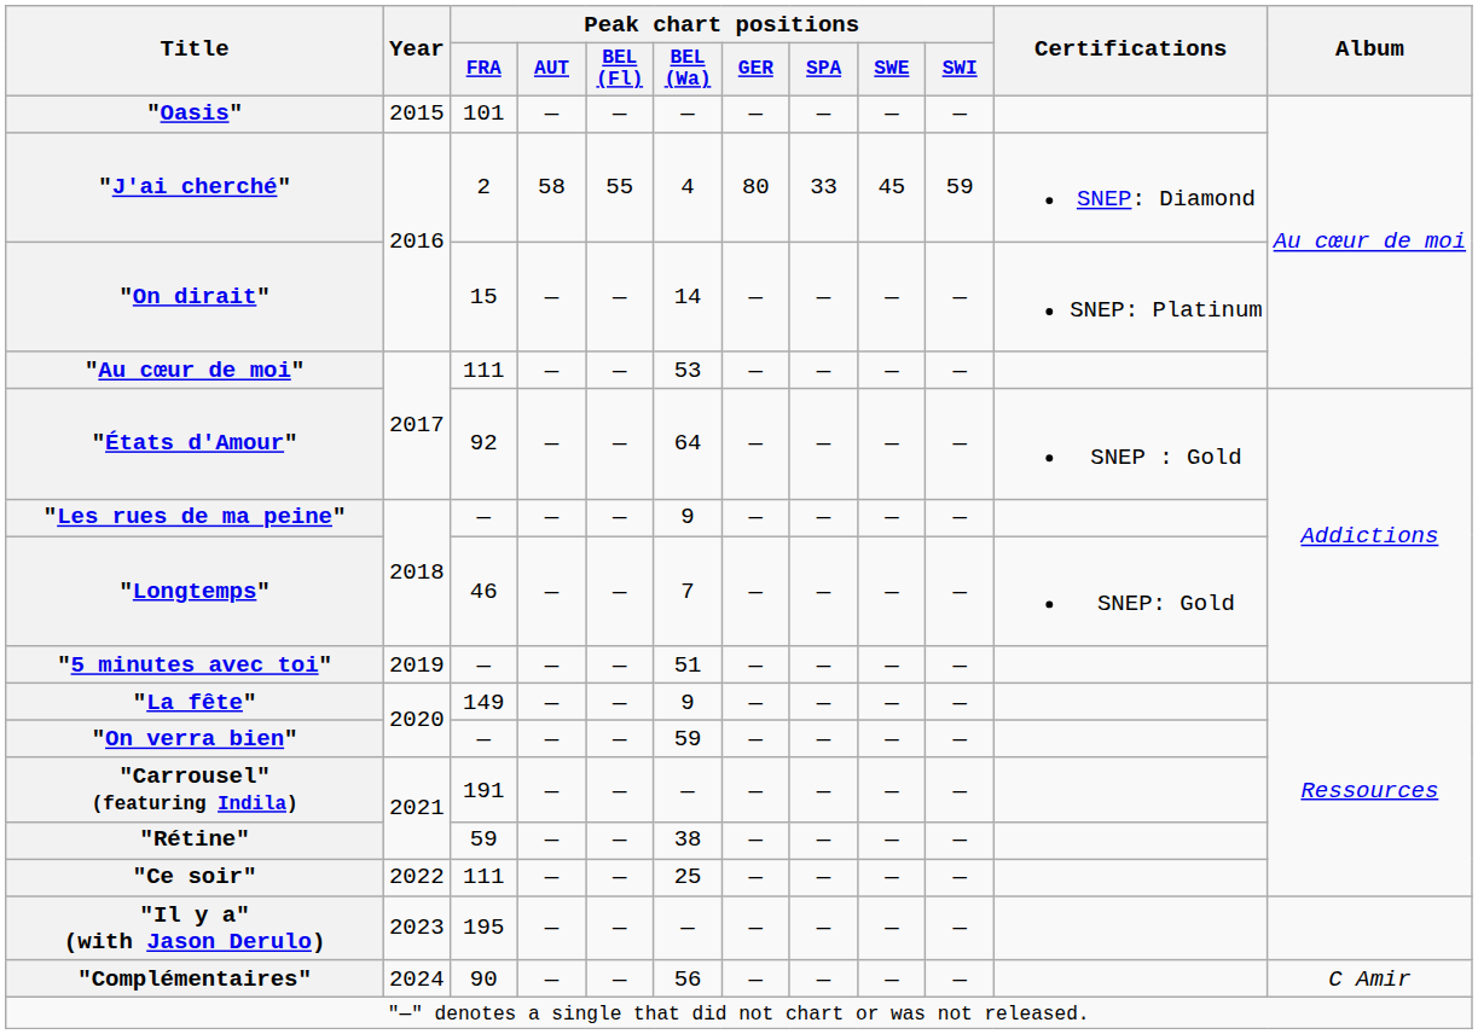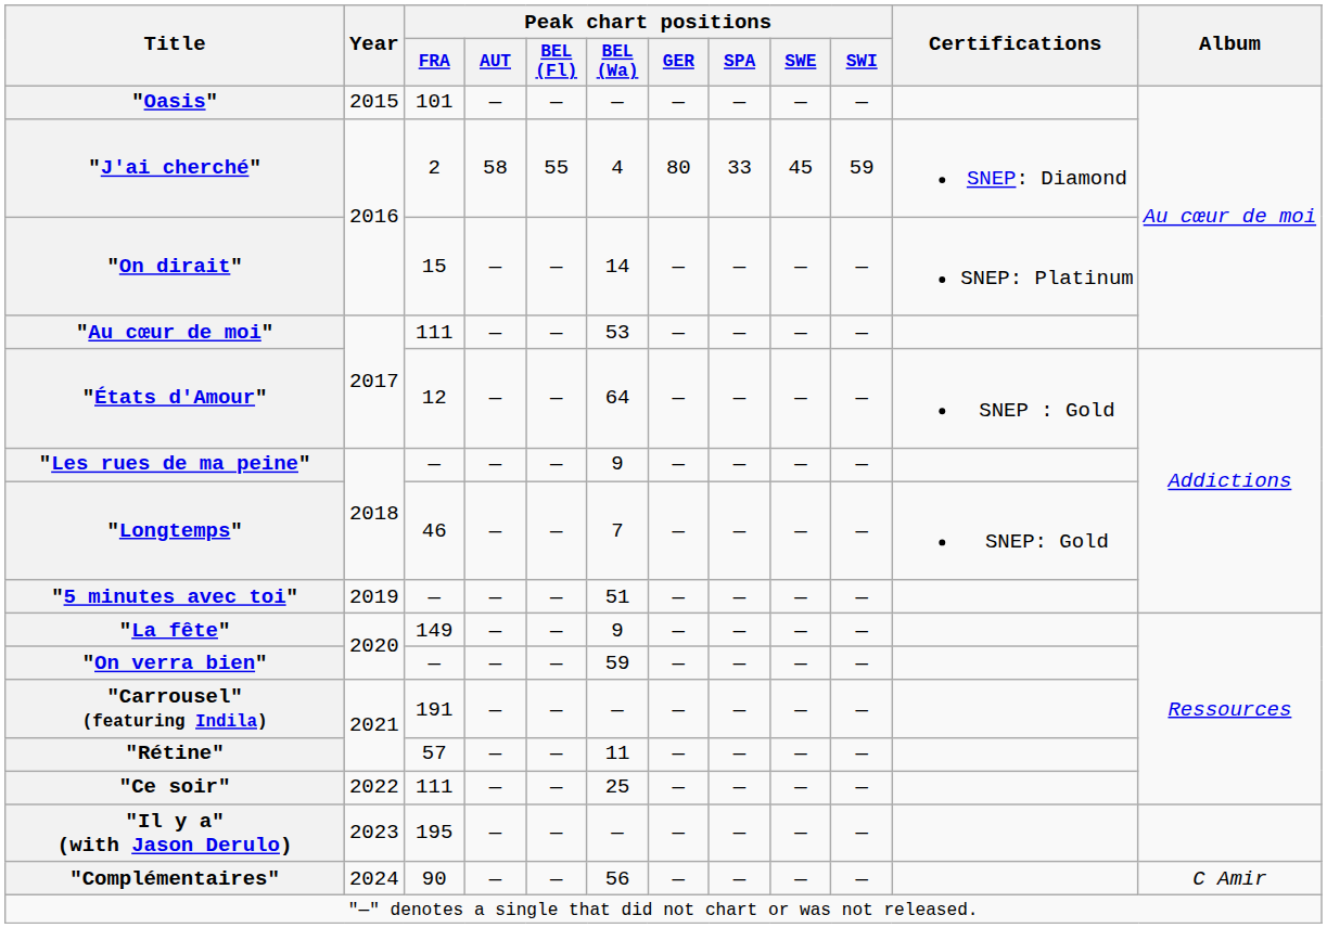"États d'Amour" | Peak chart positions / FRA: 92 -> 12
"Rétine" | Peak chart positions / FRA: 59 -> 57
"Rétine" | Peak chart positions / BEL (Wa): 38 -> 11
